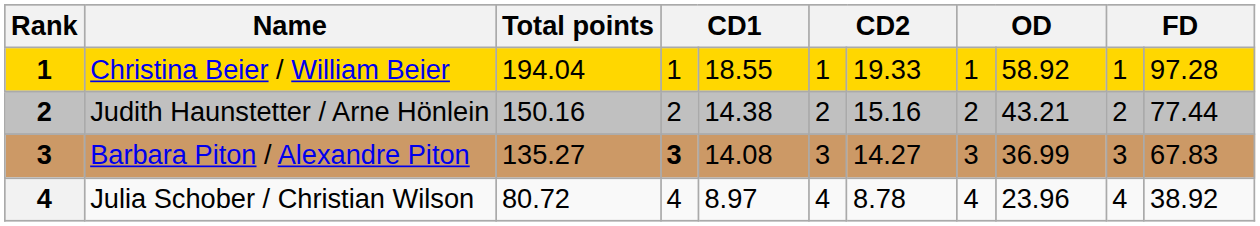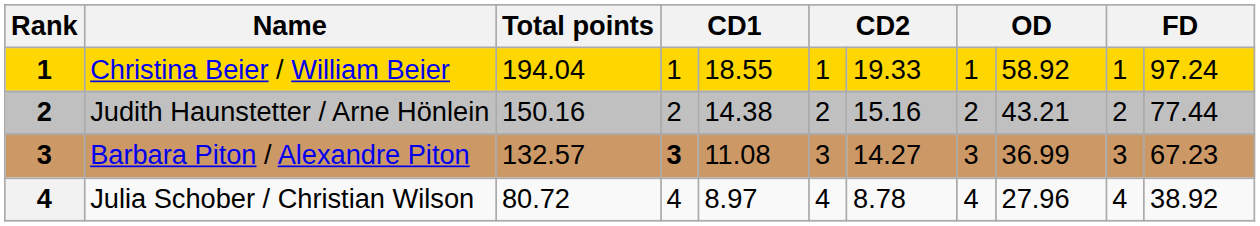Christina Beier / William Beier | column 11: 97.28 -> 97.24
Barbara Piton / Alexandre Piton | Total points: 135.27 -> 132.57
Barbara Piton / Alexandre Piton | column 5: 14.08 -> 11.08
Barbara Piton / Alexandre Piton | column 11: 67.83 -> 67.23
Julia Schober / Christian Wilson | column 9: 23.96 -> 27.96
